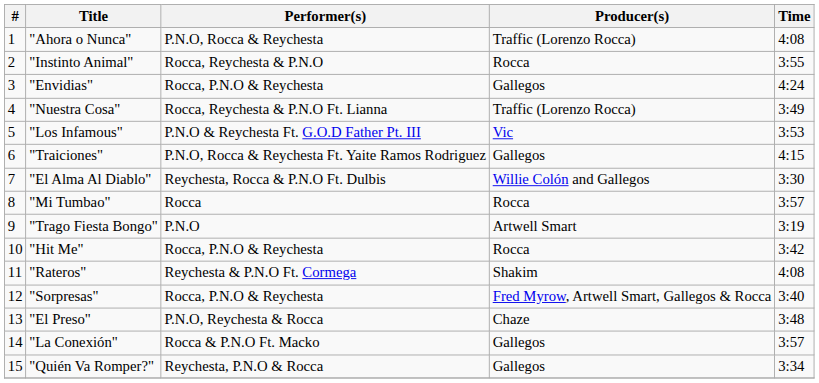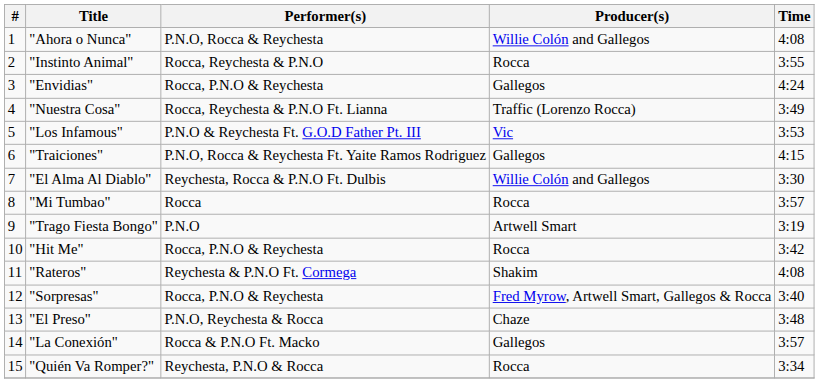"Ahora o Nunca" | Producer(s): Traffic (Lorenzo Rocca) -> Willie Colón and Gallegos
"Quién Va Romper?" | Producer(s): Gallegos -> Rocca
